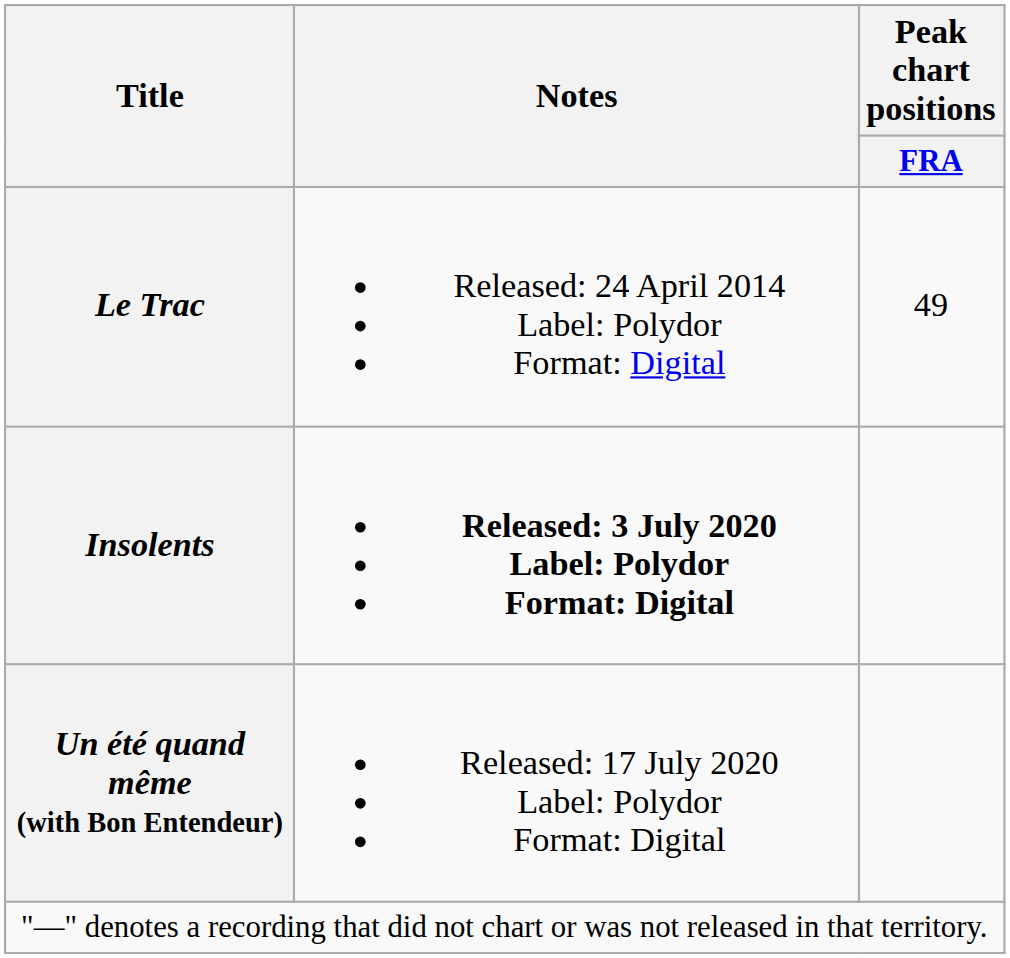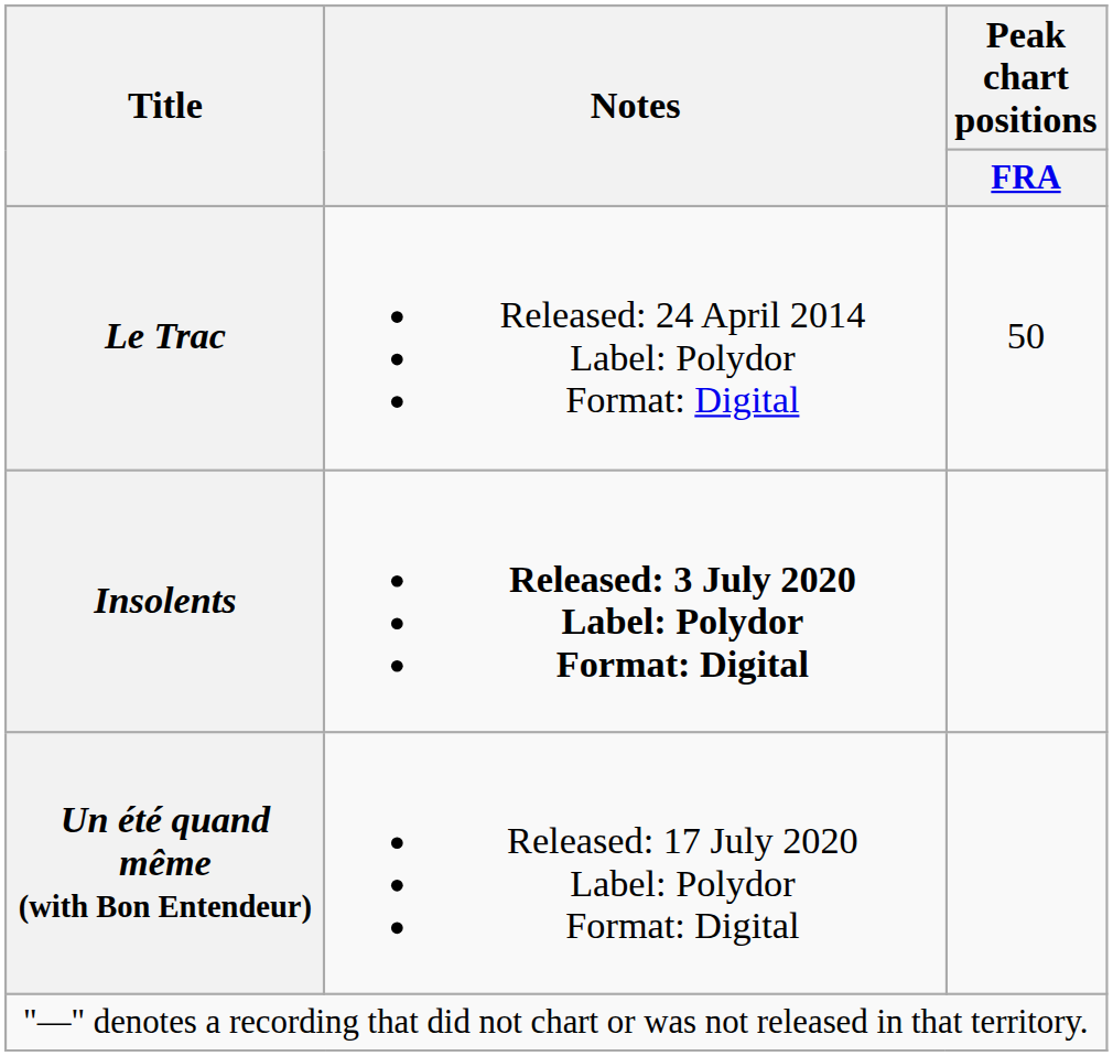Le Trac | Peak chart positions / FRA: 49 -> 50
